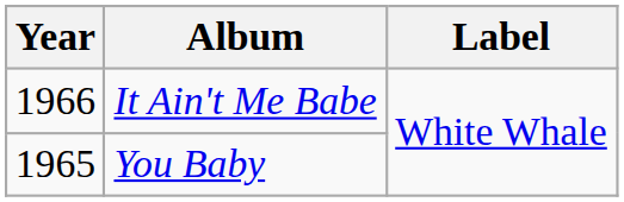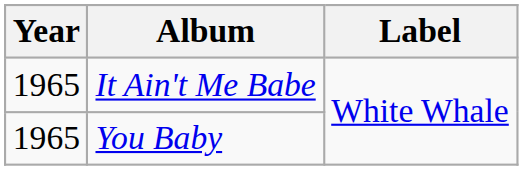It Ain't Me Babe | Year: 1966 -> 1965
